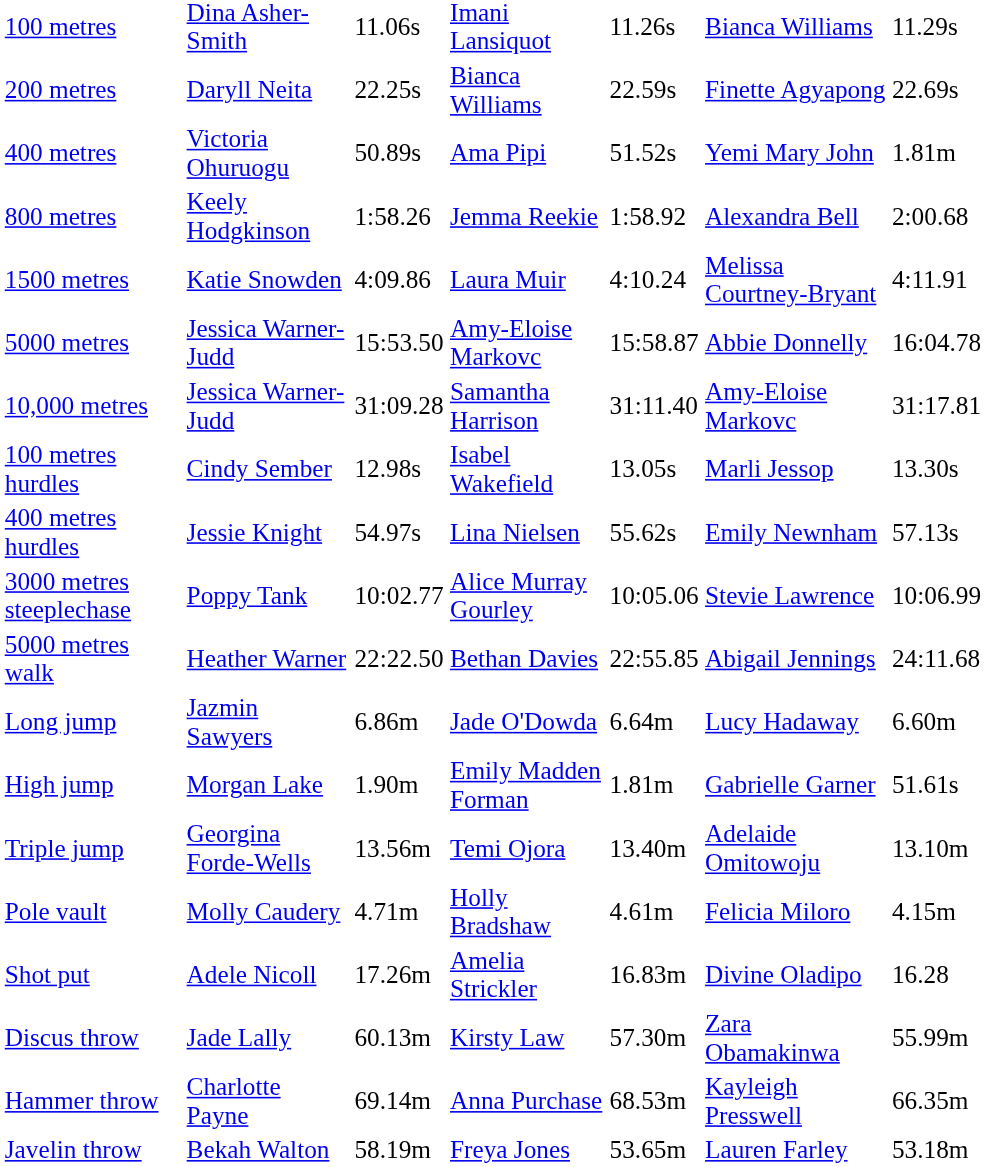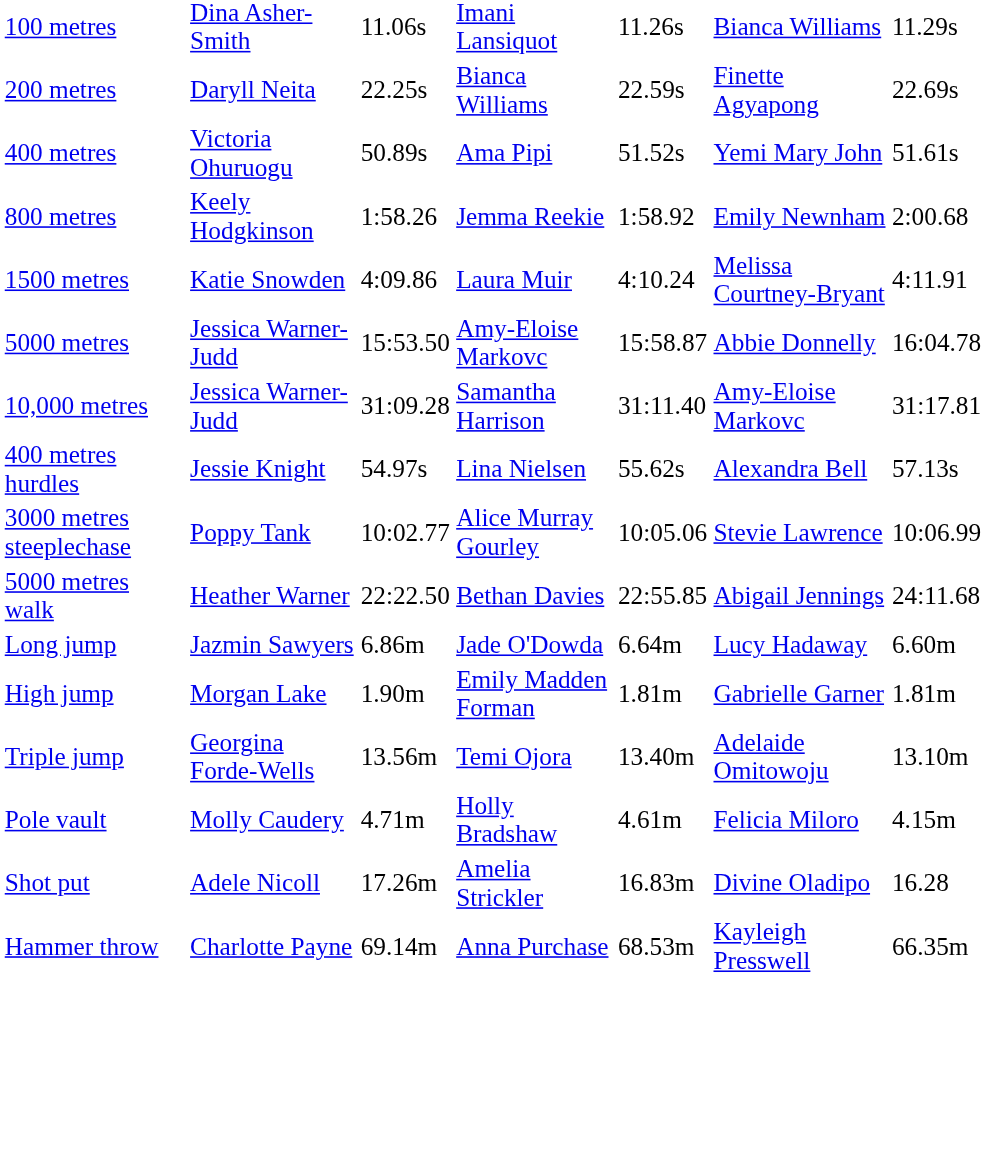400 metres | column 7: 1.81m -> 51.61s
800 metres | column 6: Alexandra Bell -> Emily Newnham
- row: 100 metres hurdles | Cindy Sember | 12.98s | Isabel Wakefield | 13.05s | Marli Jessop | 13.30s
400 metres hurdles | column 6: Emily Newnham -> Alexandra Bell
High jump | column 7: 51.61s -> 1.81m
- row: Discus throw | Jade Lally | 60.13m | Kirsty Law | 57.30m | Zara Obamakinwa | 55.99m
- row: Javelin throw | Bekah Walton | 58.19m | Freya Jones | 53.65m | Lauren Farley | 53.18m
